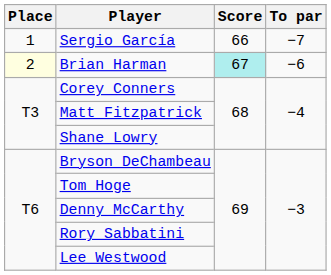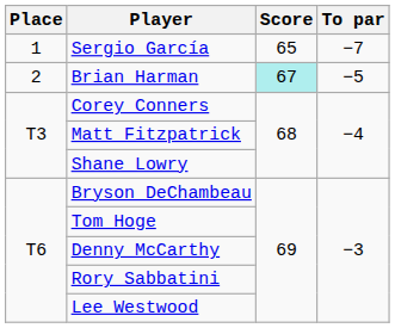Sergio García | Score: 66 -> 65
Brian Harman | Place: lightyellow background -> no background
Brian Harman | To par: −6 -> −5
